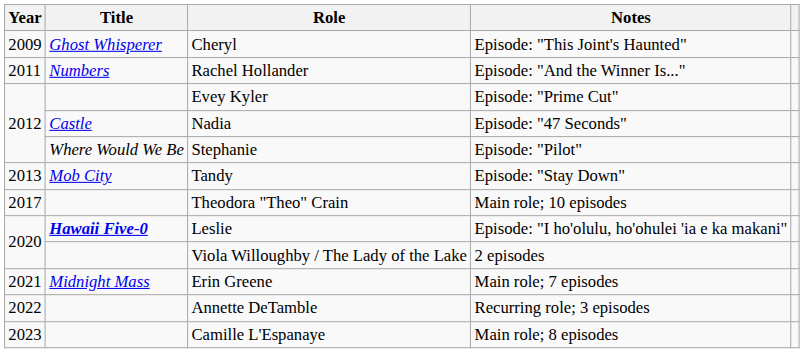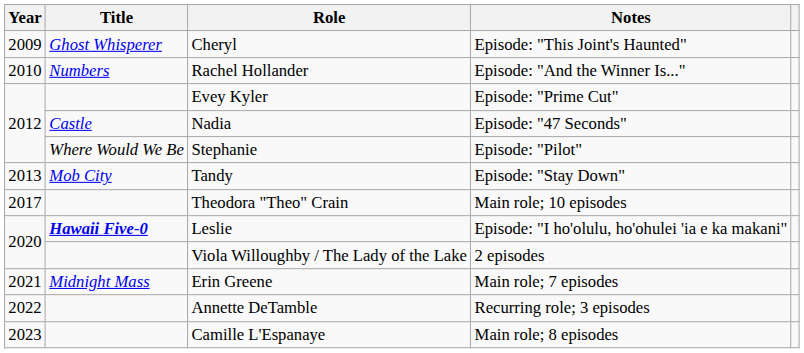Rachel Hollander | Year: 2011 -> 2010
